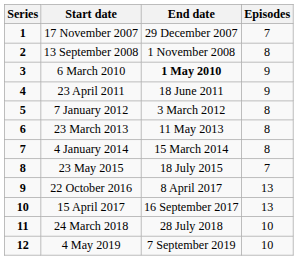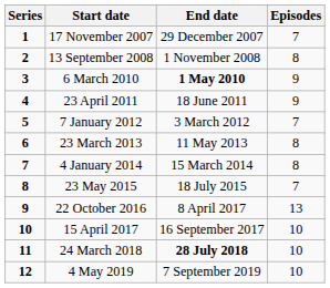7 January 2012 | Episodes: 8 -> 7
15 April 2017 | Episodes: 13 -> 10
24 March 2018 | End date: normal -> bold
